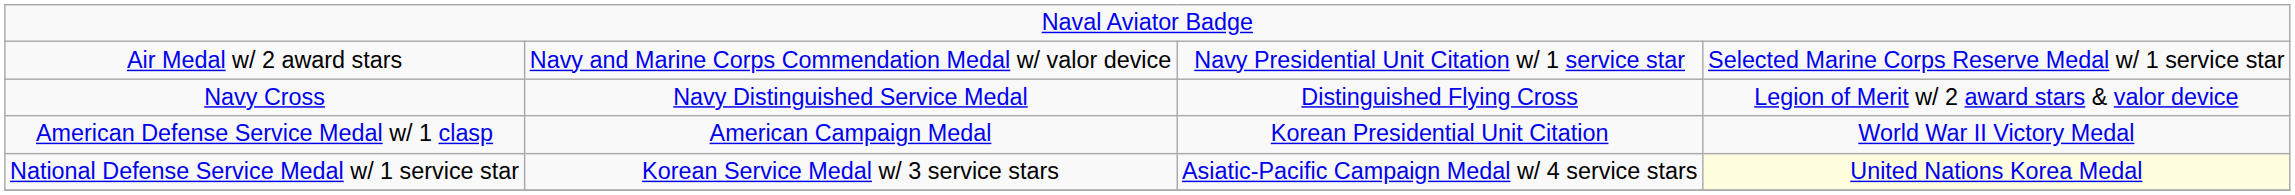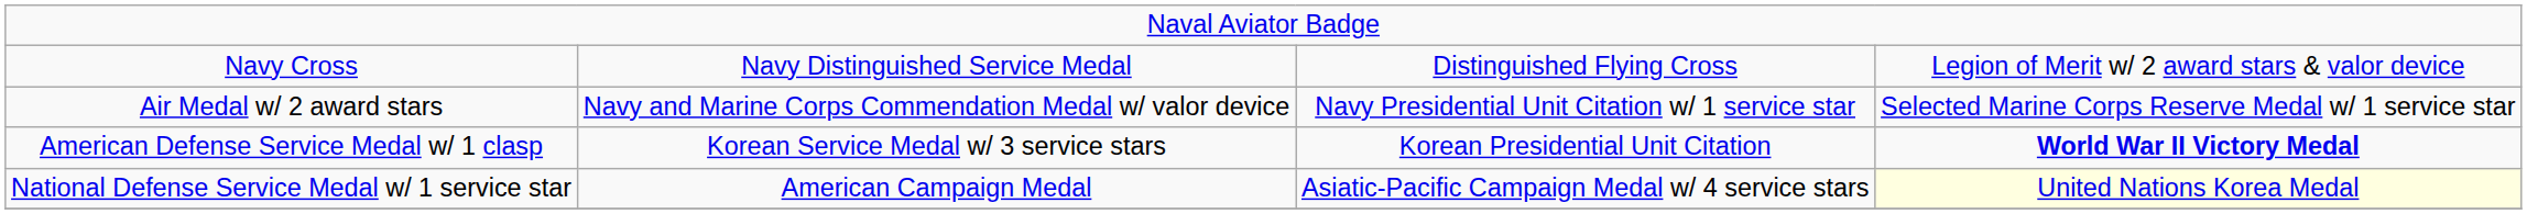rows swapped: Navy Cross <-> Air Medal w/ 2 award stars
American Defense Service Medal w/ 1 clasp | column 2: American Campaign Medal -> Korean Service Medal w/ 3 service stars
American Defense Service Medal w/ 1 clasp | column 4: normal -> bold
National Defense Service Medal w/ 1 service star | column 2: Korean Service Medal w/ 3 service stars -> American Campaign Medal
